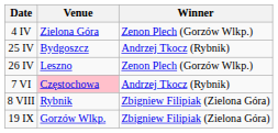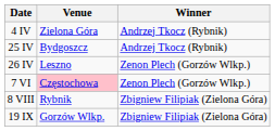4 IV | Winner: Zenon Plech (Gorzów Wlkp.) -> Andrzej Tkocz (Rybnik)
7 VI | Winner: Andrzej Tkocz (Rybnik) -> Zenon Plech (Gorzów Wlkp.)
